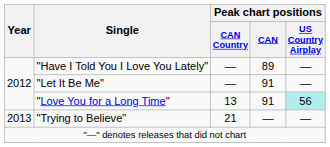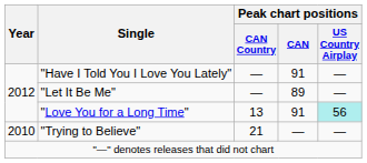"Have I Told You I Love You Lately" | Peak chart positions / CAN: 89 -> 91
"Let It Be Me" | Peak chart positions / CAN: 91 -> 89
"Trying to Believe" | Year: 2013 -> 2010
